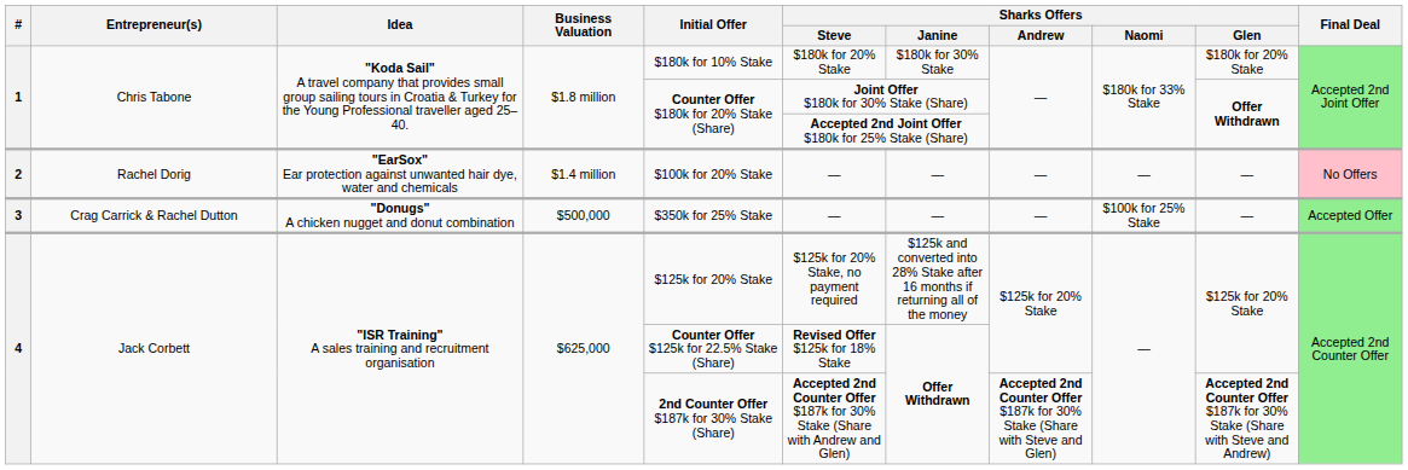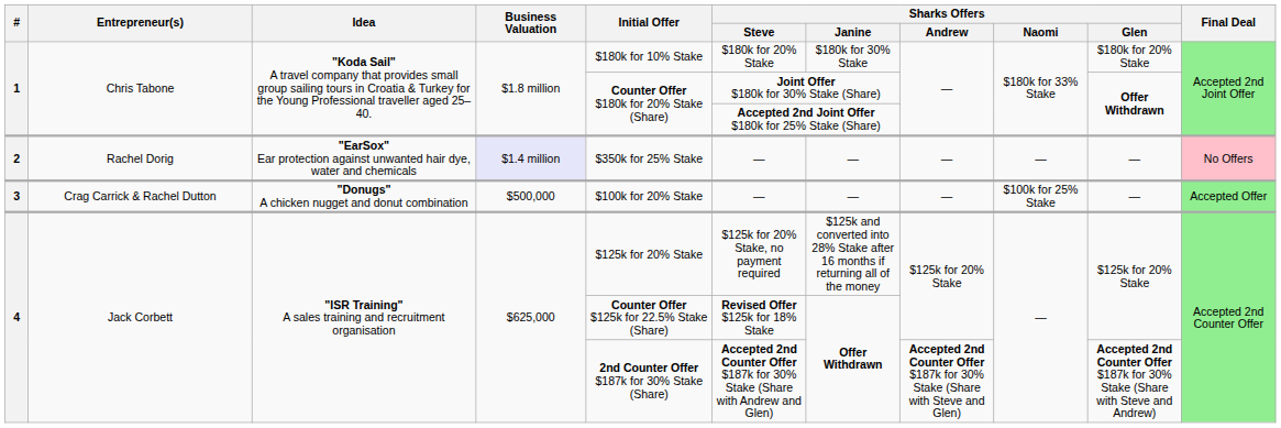2 | Business Valuation: no background -> lavender background
2 | Initial Offer: $100k for 20% Stake -> $350k for 25% Stake
3 | Initial Offer: $350k for 25% Stake -> $100k for 20% Stake
